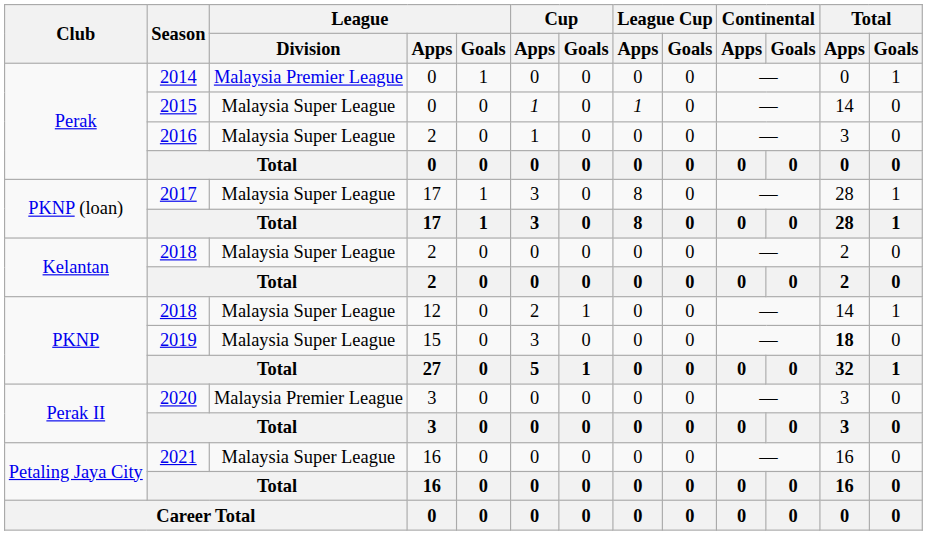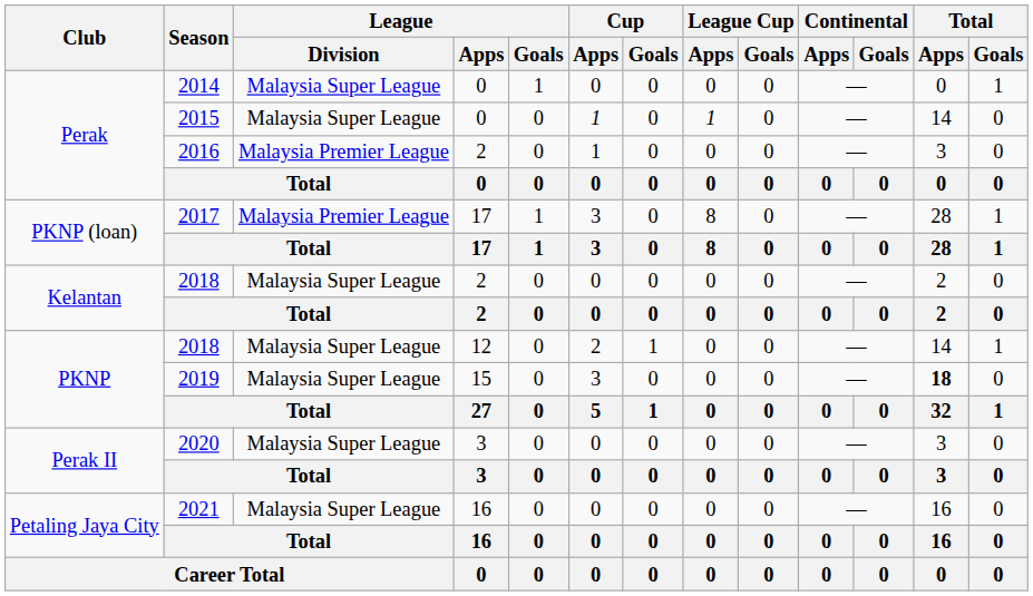2014 | League / Division: Malaysia Premier League -> Malaysia Super League
2016 | League / Division: Malaysia Super League -> Malaysia Premier League
2017 | League / Division: Malaysia Super League -> Malaysia Premier League
2020 | League / Division: Malaysia Premier League -> Malaysia Super League
